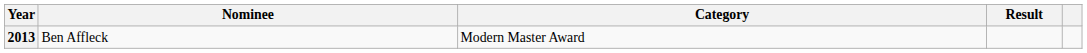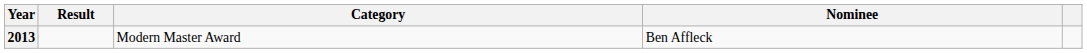columns swapped: Nominee <-> Result
